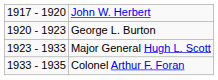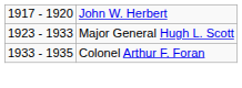- row: 1920 - 1923 | George L. Burton
